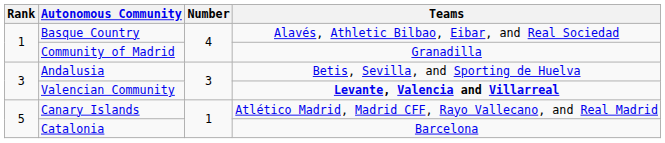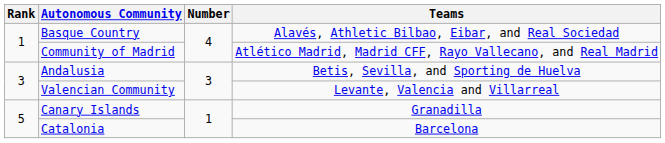Community of Madrid | Teams: Granadilla -> Atlético Madrid, Madrid CFF, Rayo Vallecano, and Real Madrid
Valencian Community | Teams: bold -> normal
Canary Islands | Teams: Atlético Madrid, Madrid CFF, Rayo Vallecano, and Real Madrid -> Granadilla
